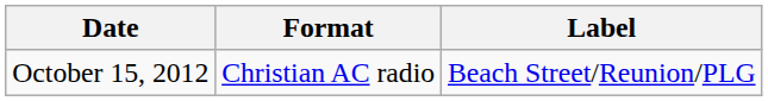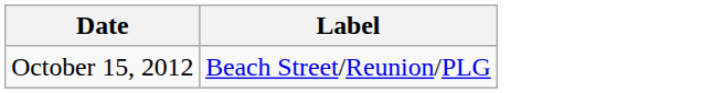- column: Format | Christian AC radio
